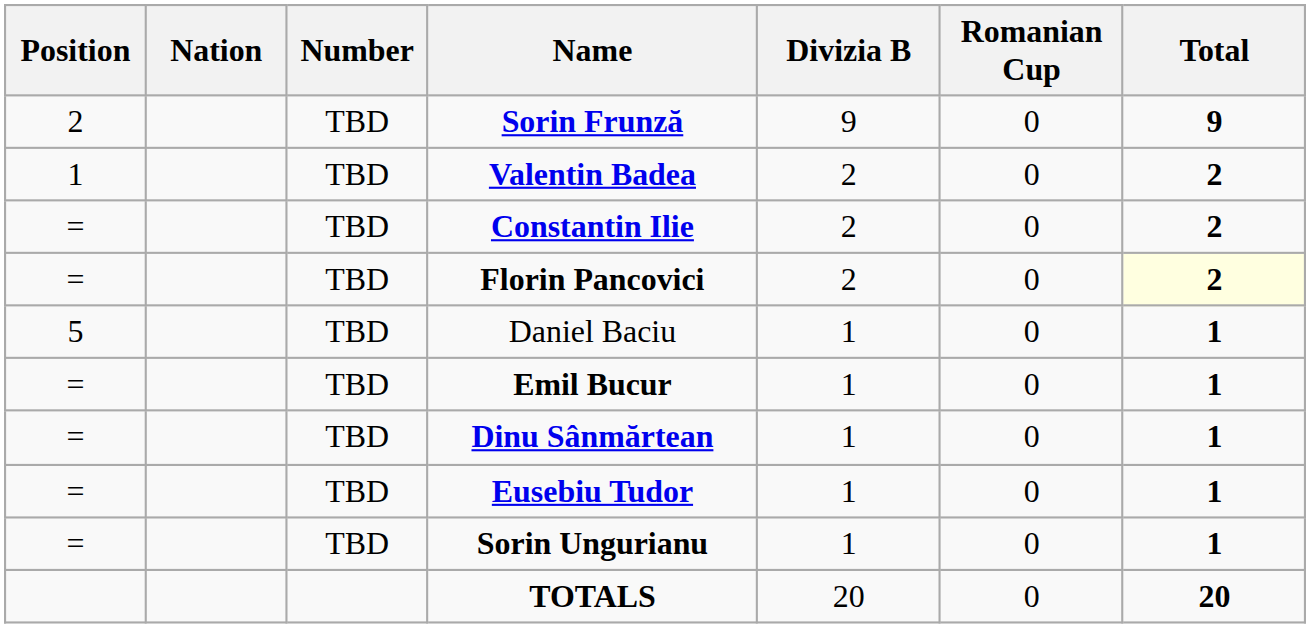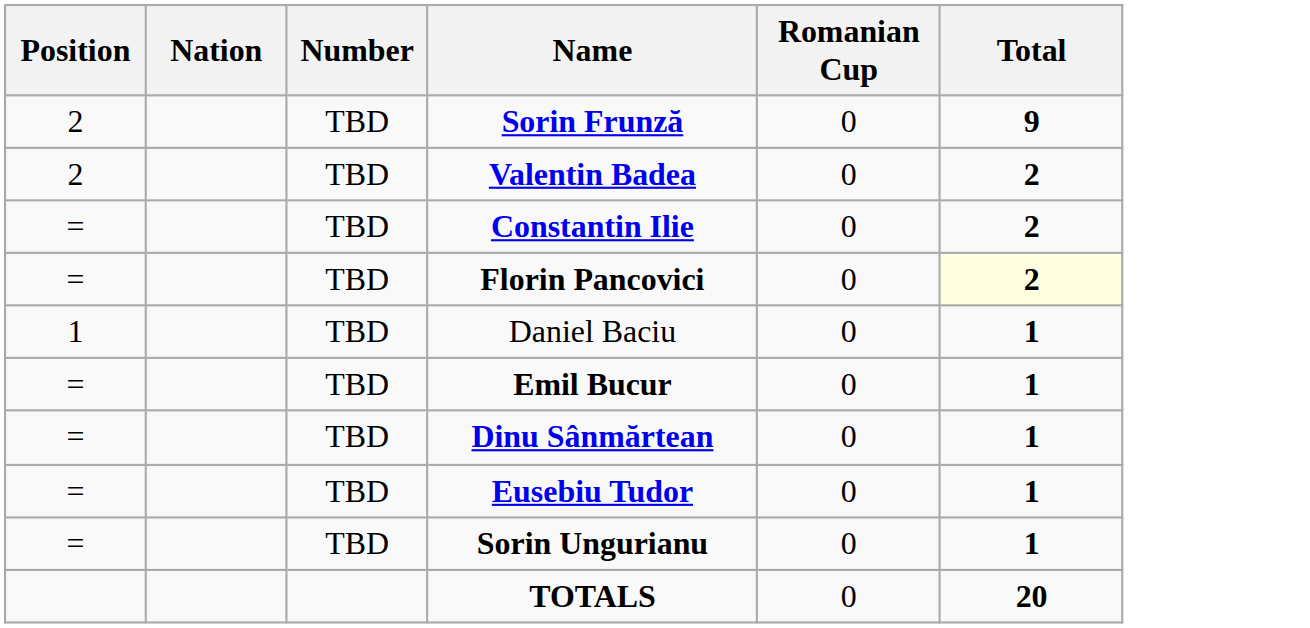- column: Divizia B | 9 | 2 | 2 | 2 | 1 | 1 | 1 | 1 | 1 | 20
Valentin Badea | Position: 1 -> 2
Daniel Baciu | Position: 5 -> 1
